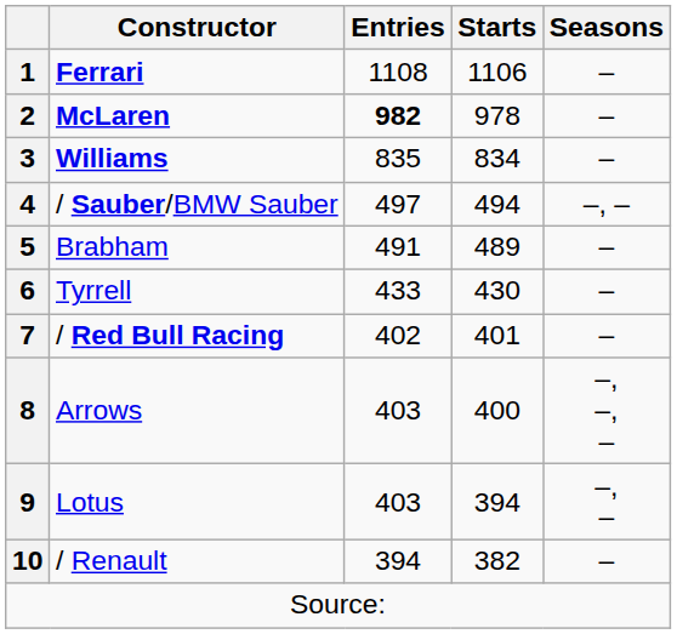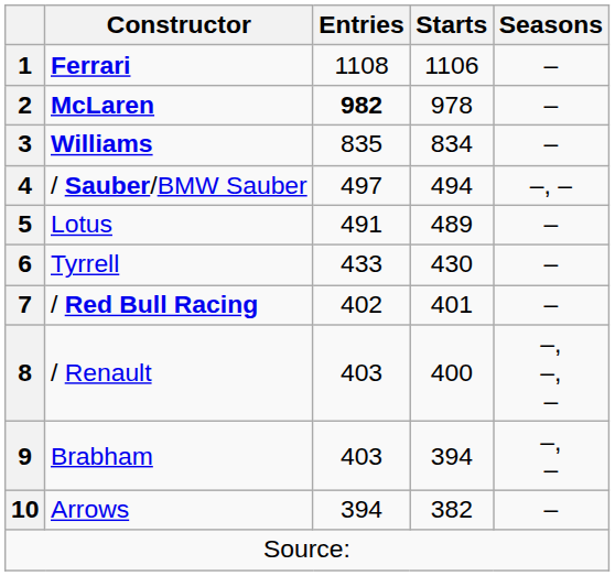5 | Constructor: Brabham -> Lotus
8 | Constructor: Arrows -> / Renault
9 | Constructor: Lotus -> Brabham
10 | Constructor: / Renault -> Arrows
